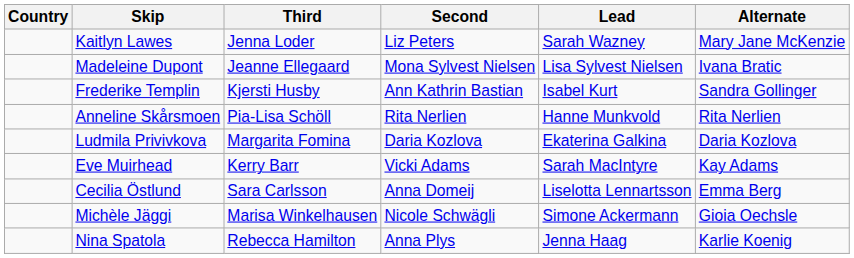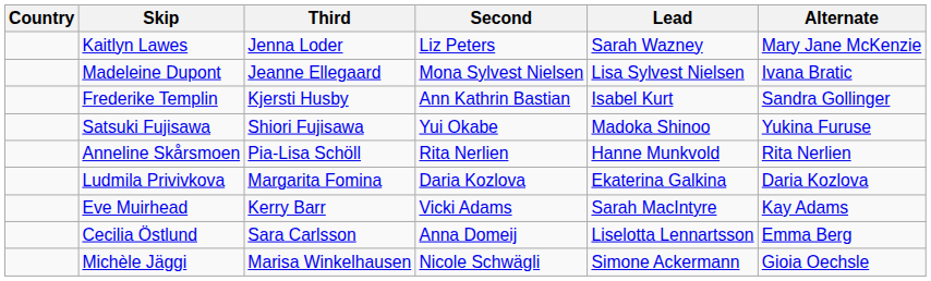+ row: Satsuki Fujisawa | Shiori Fujisawa | Yui Okabe | Madoka Shinoo | Yukina Furuse
- row: Nina Spatola | Rebecca Hamilton | Anna Plys | Jenna Haag | Karlie Koenig
